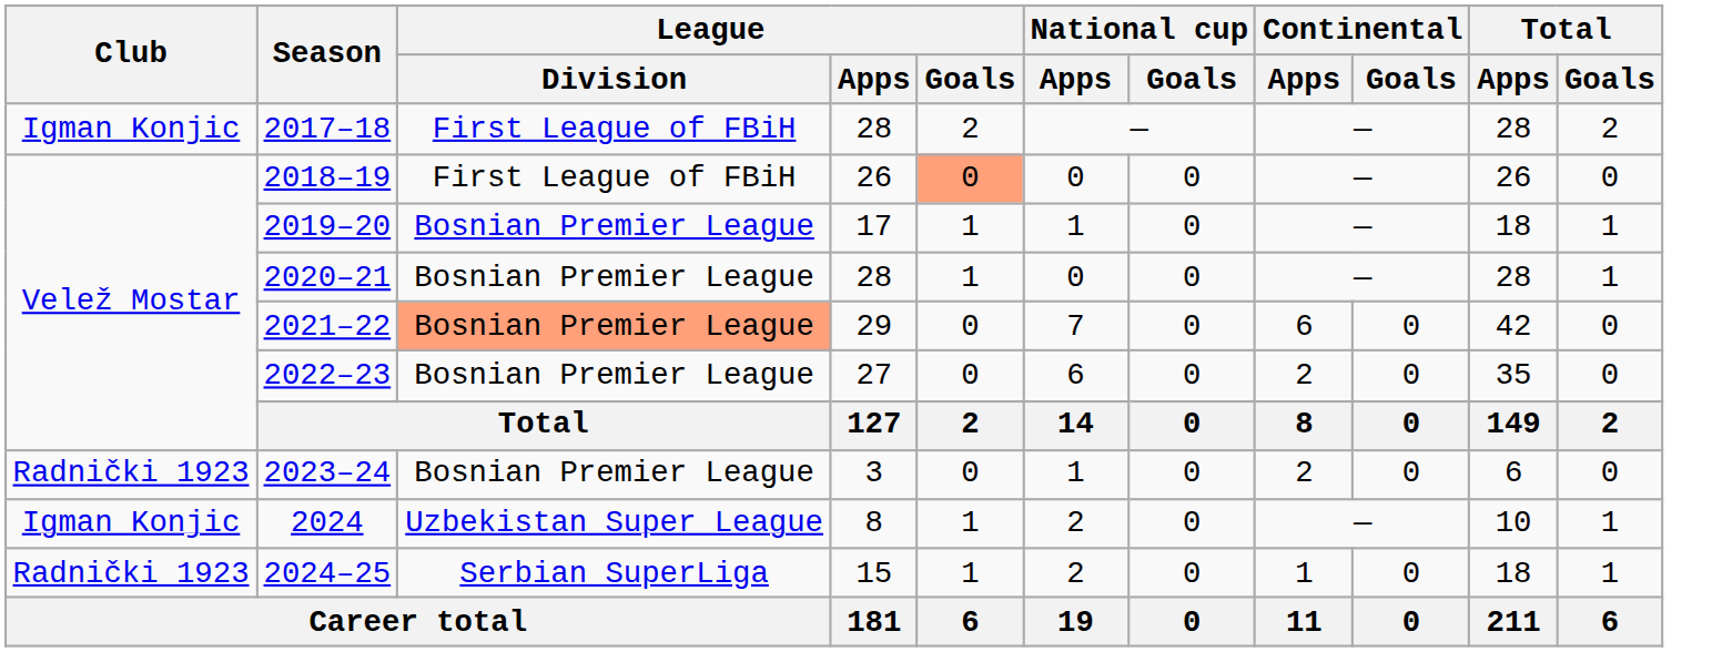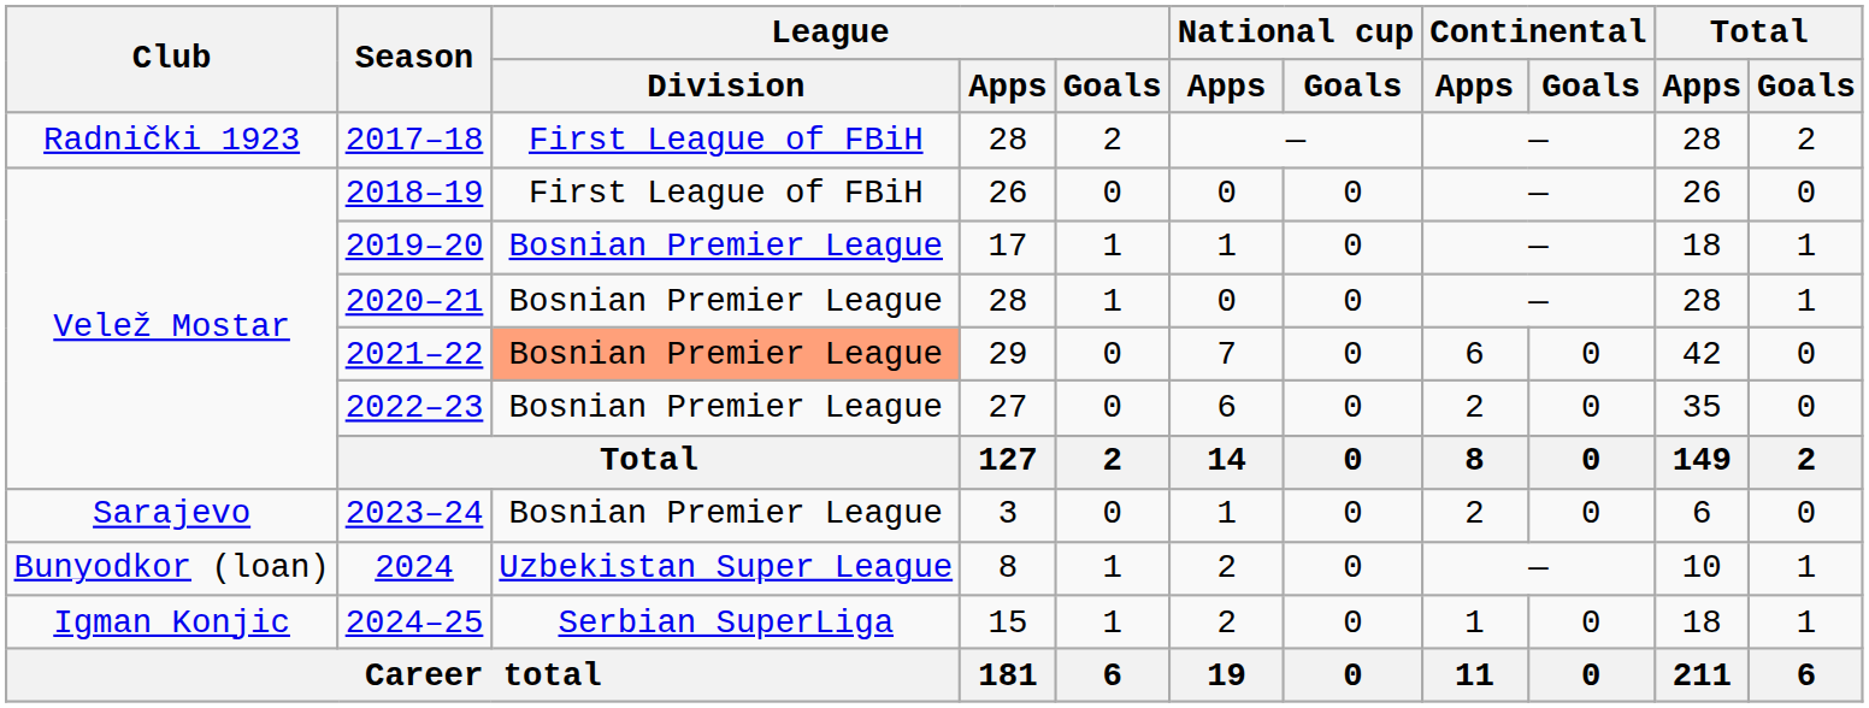2017–18 | Club: Igman Konjic -> Radnički 1923
2018–19 | League / Goals: lightsalmon background -> no background
2023–24 | Club: Radnički 1923 -> Sarajevo
2024 | Club: Igman Konjic -> Bunyodkor (loan)
2024–25 | Club: Radnički 1923 -> Igman Konjic
